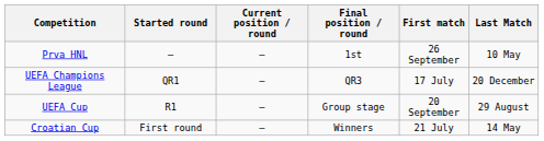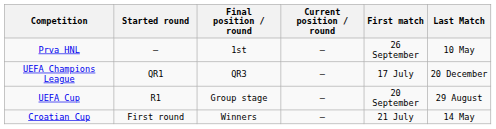columns swapped: Current position / round <-> Final position / round
